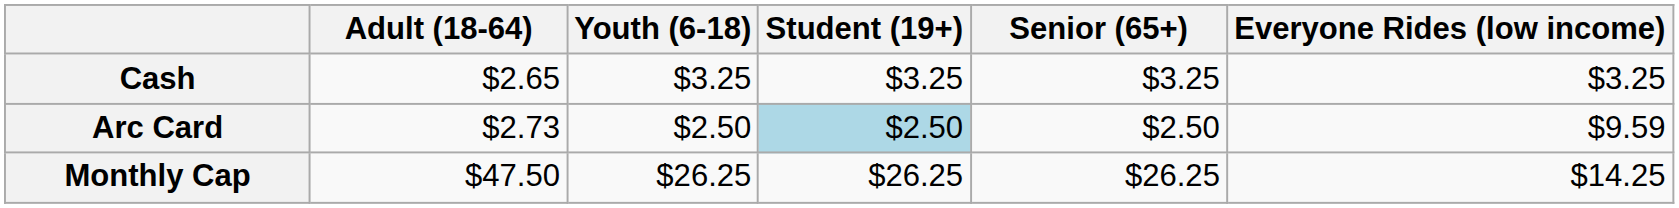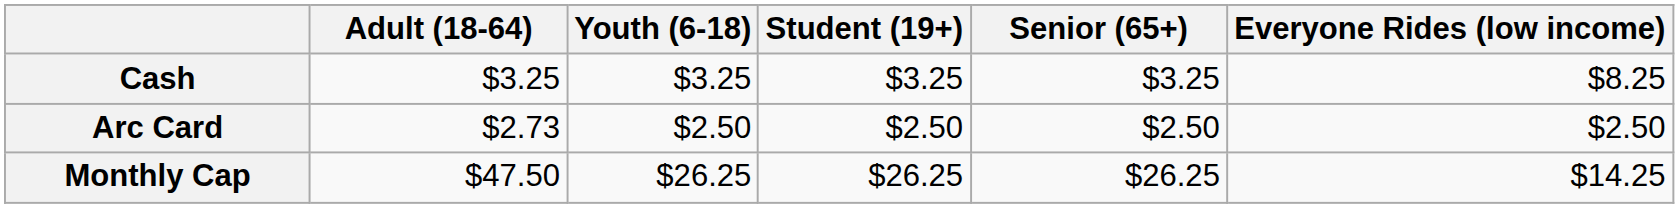Cash | Adult (18-64): $2.65 -> $3.25
Cash | Everyone Rides (low income): $3.25 -> $8.25
Arc Card | Student (19+): lightblue background -> no background
Arc Card | Everyone Rides (low income): $9.59 -> $2.50
